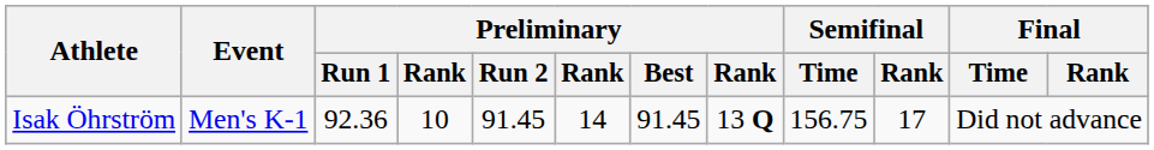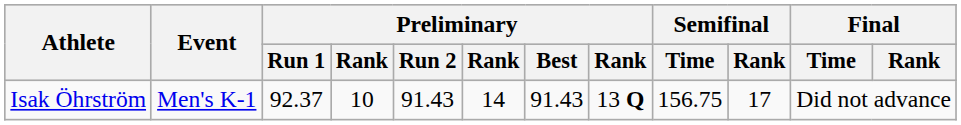Isak Öhrström | Preliminary / Run 1: 92.36 -> 92.37
Isak Öhrström | Preliminary / Run 2: 91.45 -> 91.43
Isak Öhrström | Preliminary / Best: 91.45 -> 91.43
